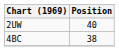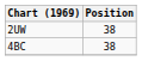2UW | Position: 40 -> 38
